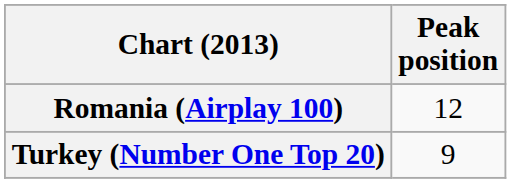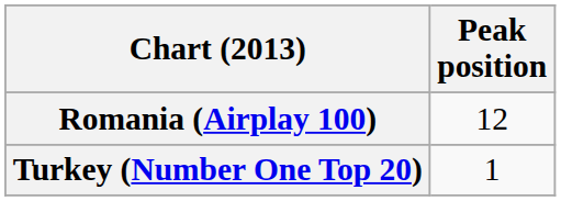Turkey (Number One Top 20) | Peak position: 9 -> 1
